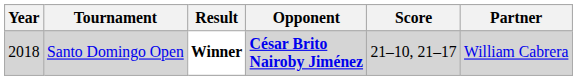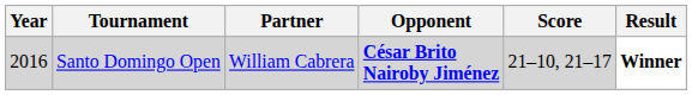columns swapped: Partner <-> Result
Santo Domingo Open | Year: 2018 -> 2016
